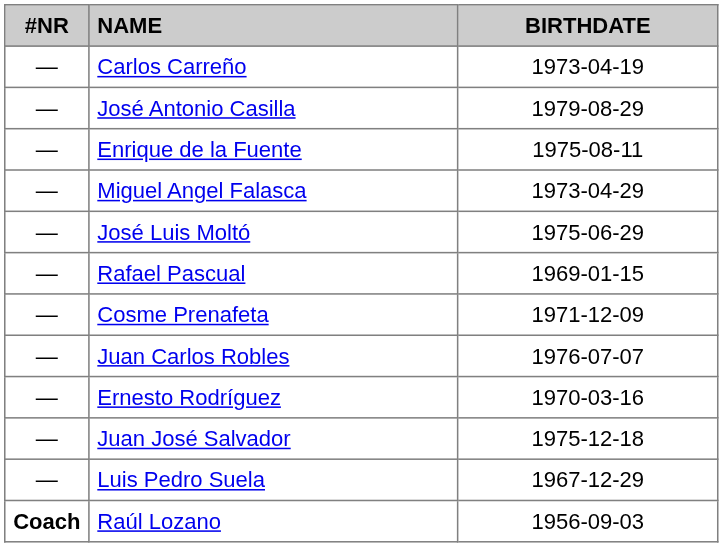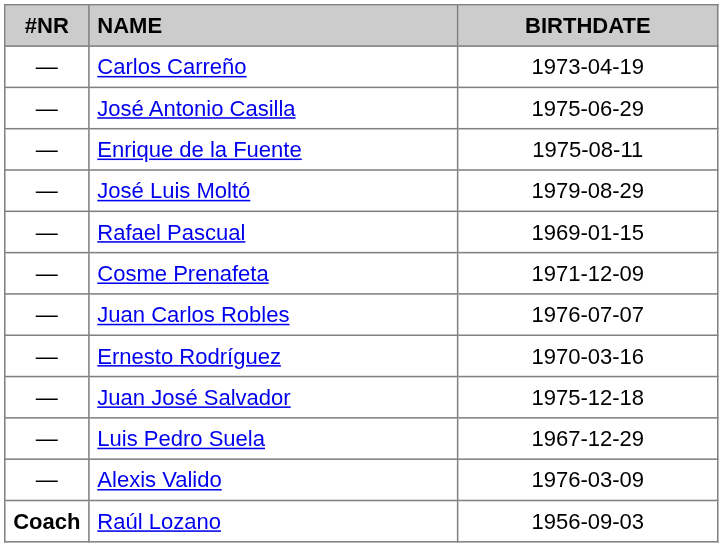José Antonio Casilla | BIRTHDATE: 1979-08-29 -> 1975-06-29
- row: — | Miguel Angel Falasca | 1973-04-29
José Luis Moltó | BIRTHDATE: 1975-06-29 -> 1979-08-29
+ row: — | Alexis Valido | 1976-03-09
